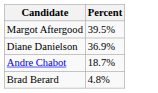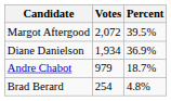+ column: Votes | 2,072 | 1,934 | 979 | 254
